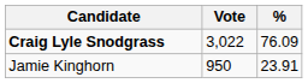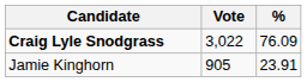Jamie Kinghorn | Vote: 950 -> 905
